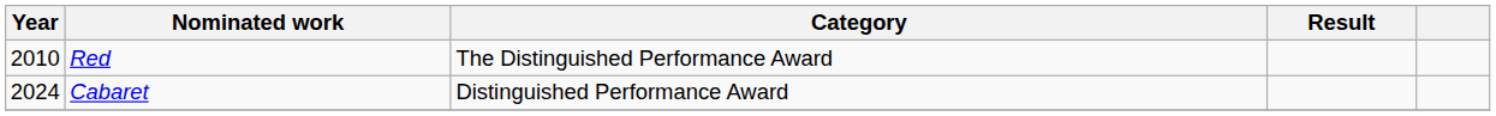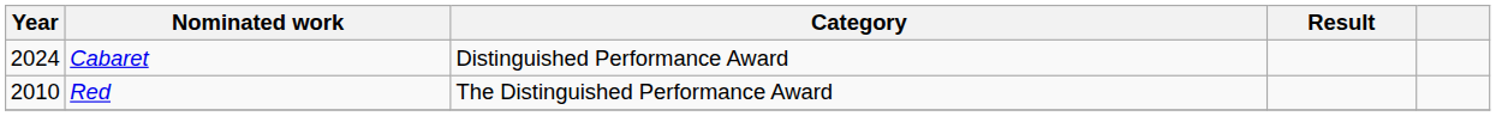rows swapped: Red <-> Cabaret
